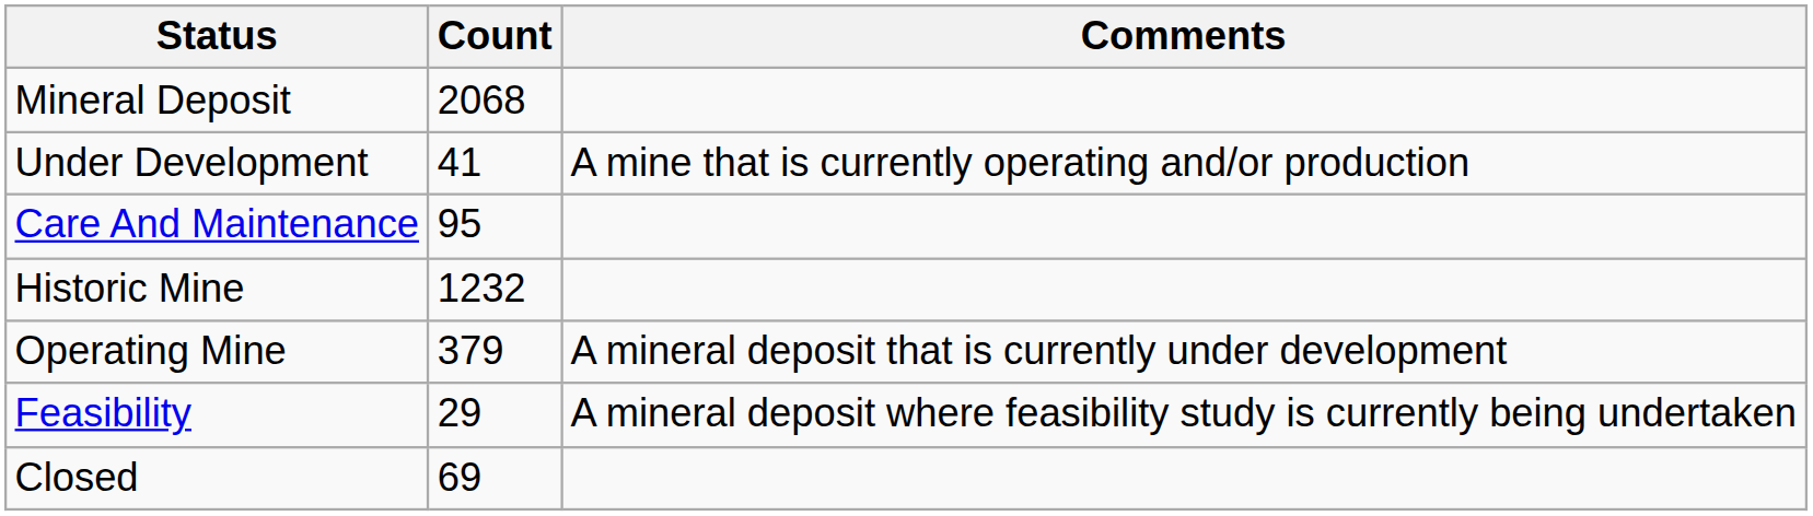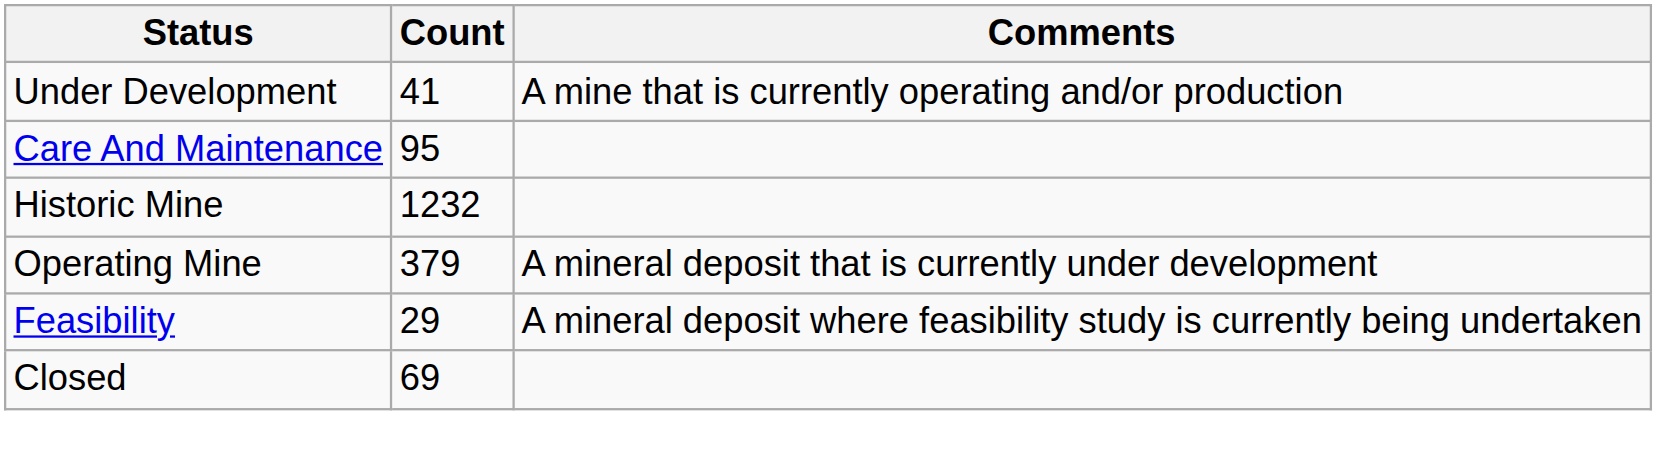- row: Mineral Deposit | 2068
